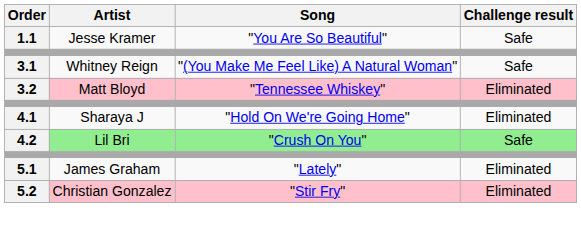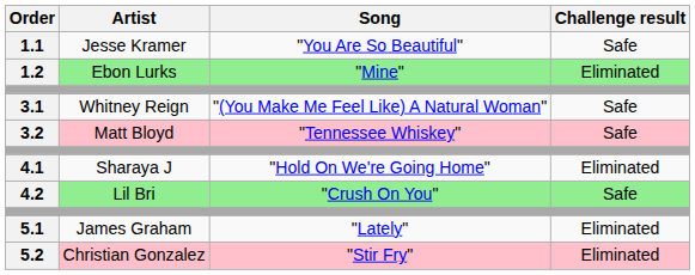+ row: 1.2 | Ebon Lurks | "Mine" | Eliminated
3.2 | Challenge result: Eliminated -> Safe
